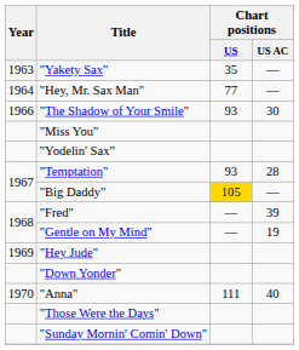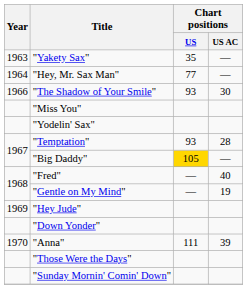"Fred" | Chart positions / US AC: 39 -> 40
"Anna" | Chart positions / US AC: 40 -> 39
